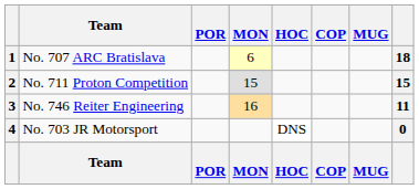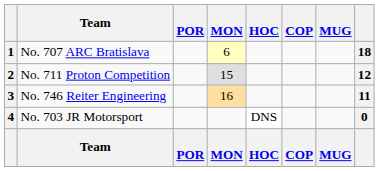2 | column 8: 15 -> 12
